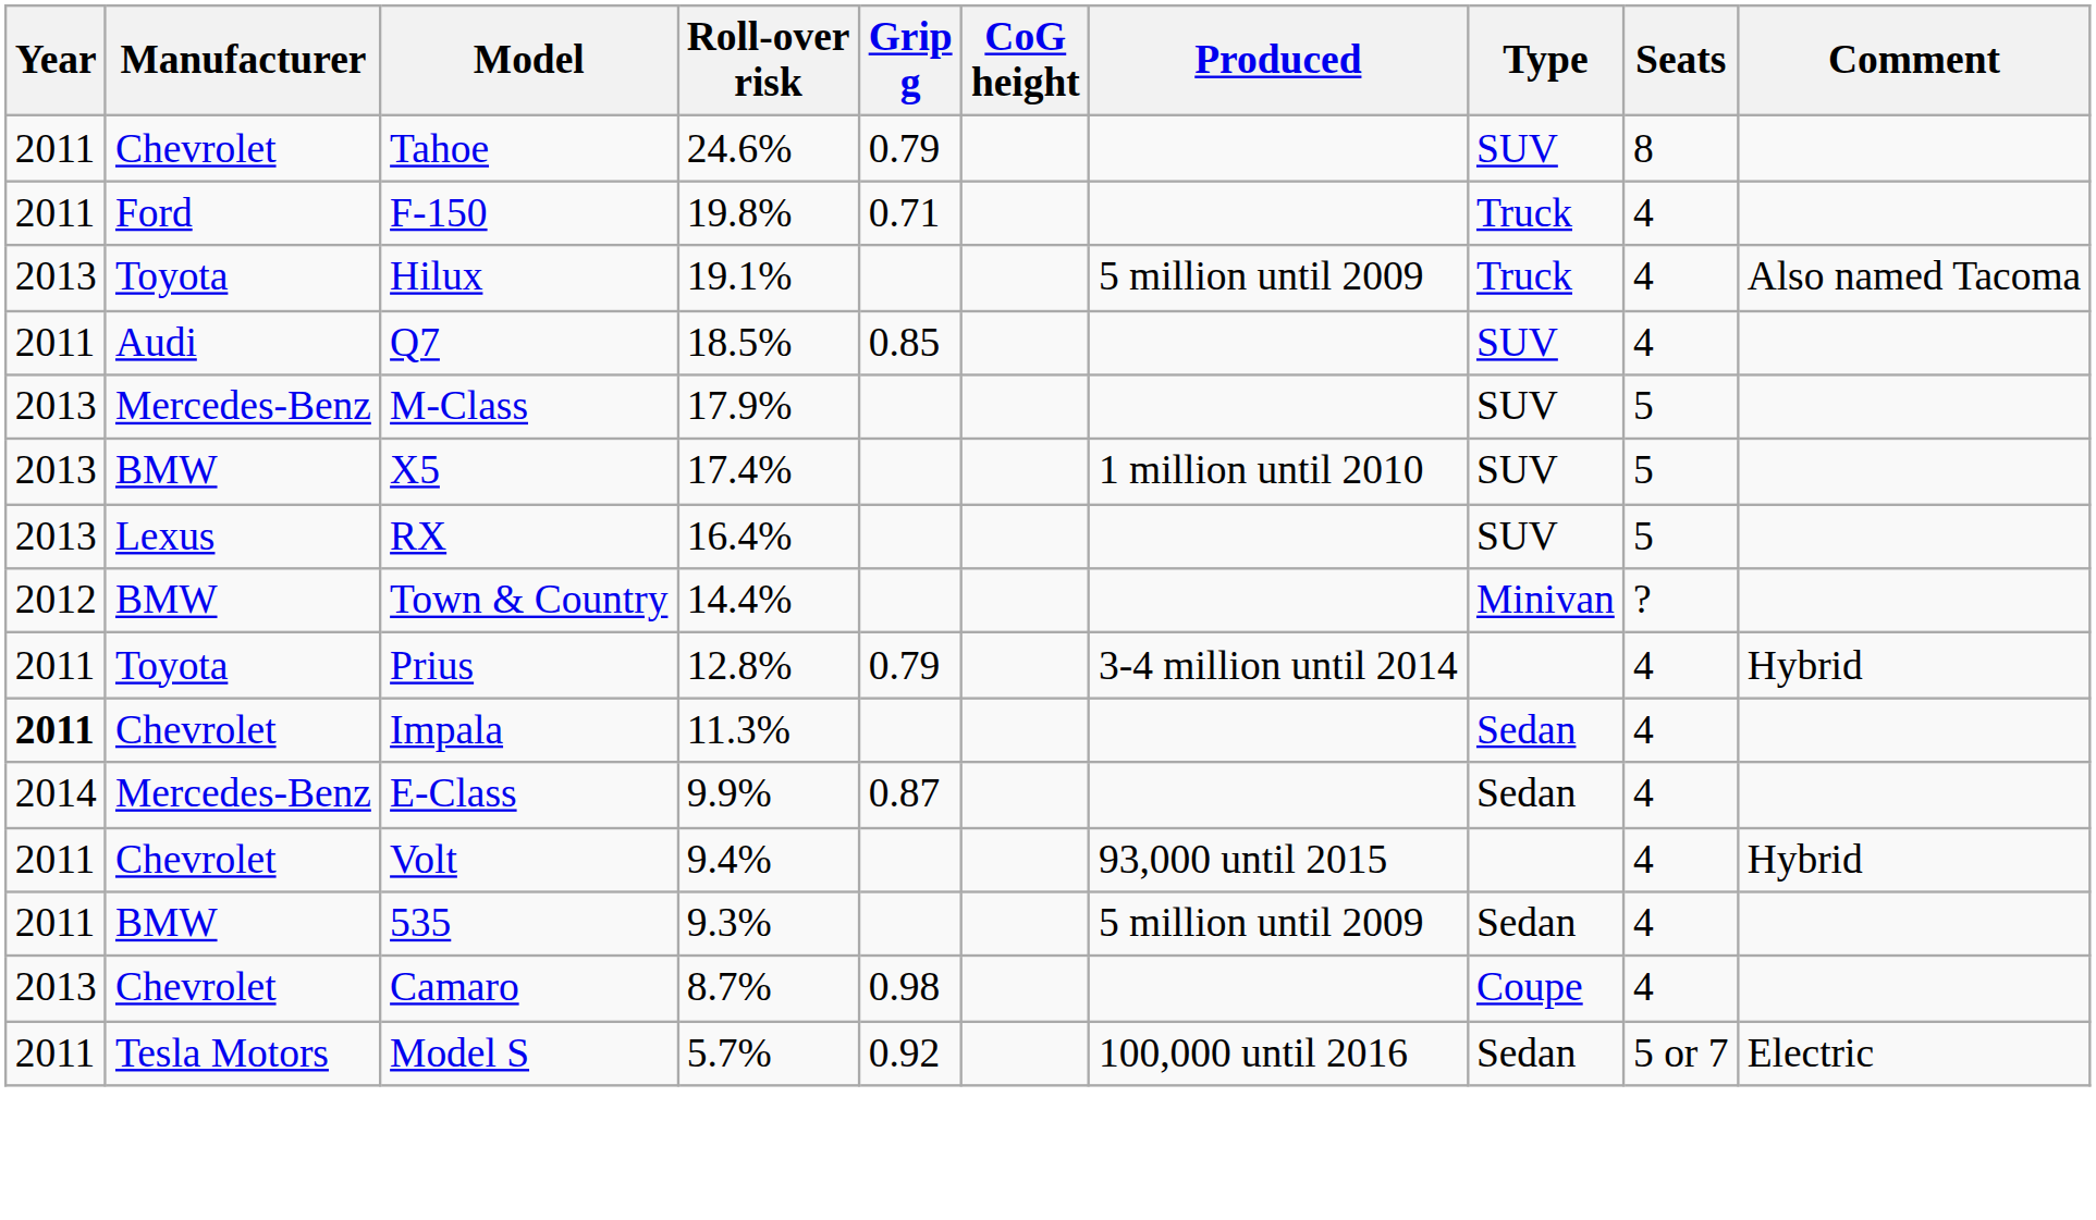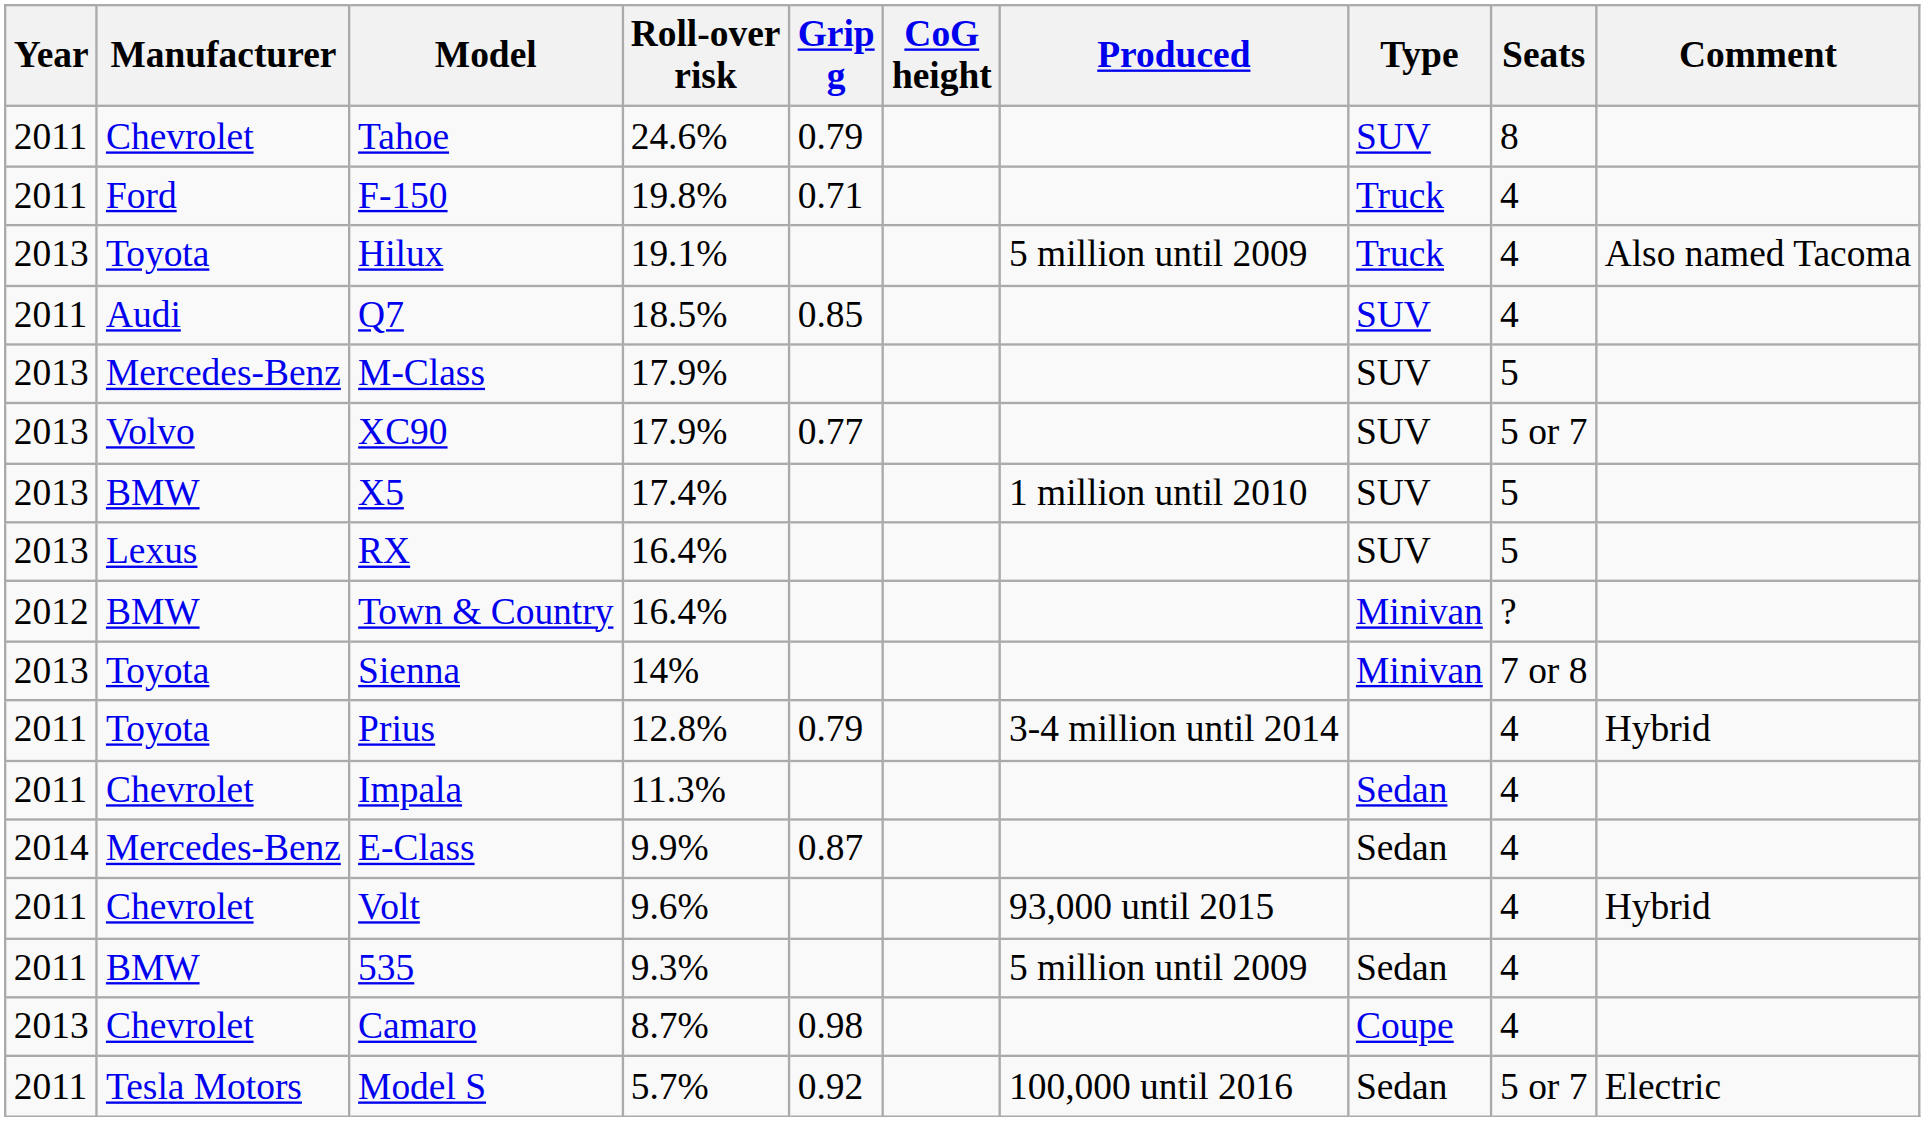+ row: 2013 | Volvo | XC90 | 17.9% | 0.77 | SUV | 5 or 7
Town & Country | Roll-over risk: 14.4% -> 16.4%
+ row: 2013 | Toyota | Sienna | 14% | Minivan | 7 or 8
Impala | Year: bold -> normal
Volt | Roll-over risk: 9.4% -> 9.6%
